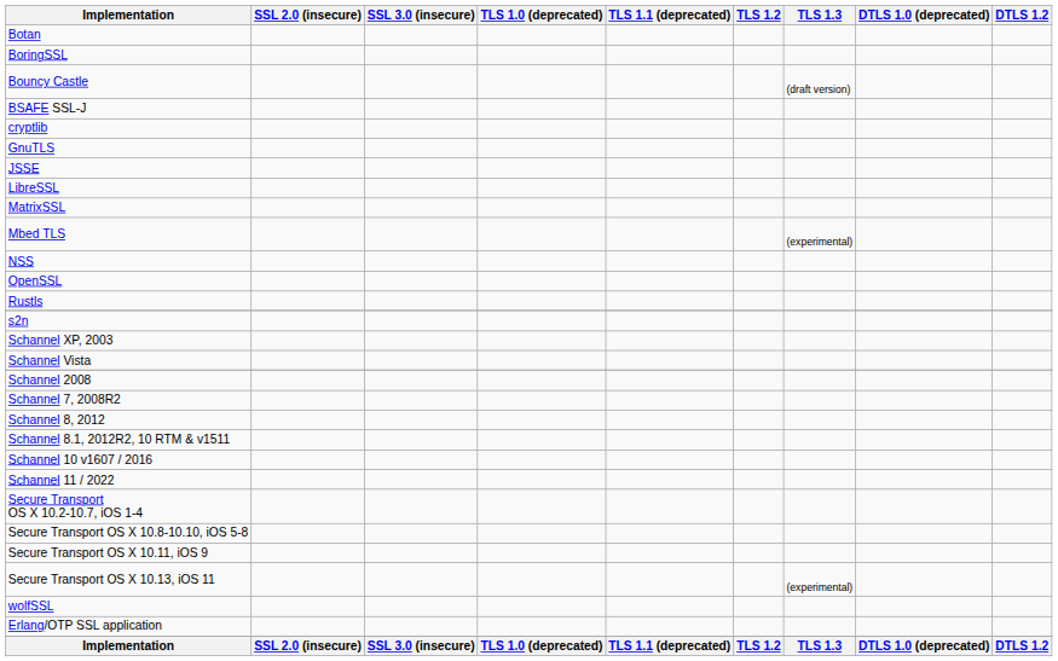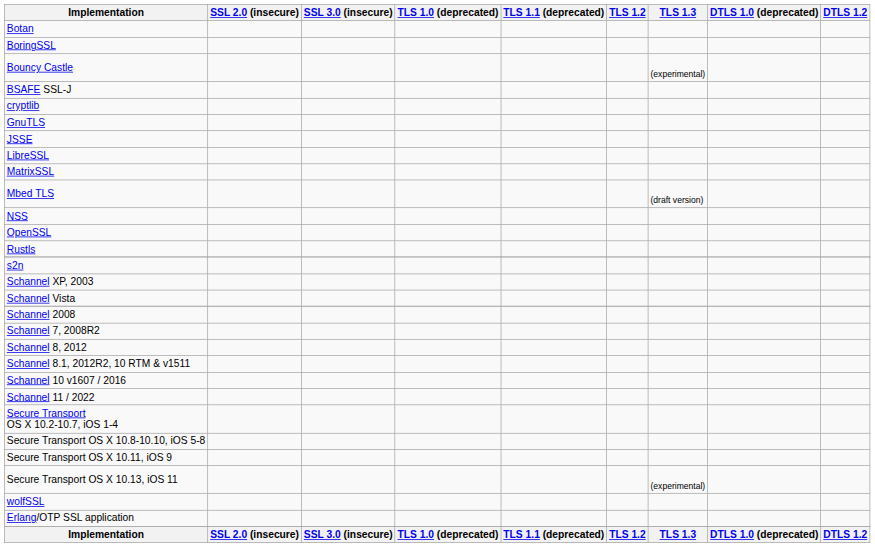Bouncy Castle | TLS 1.3: (draft version) -> (experimental)
Mbed TLS | TLS 1.3: (experimental) -> (draft version)
